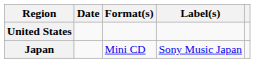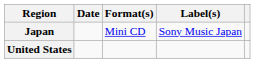rows swapped: Japan <-> United States
